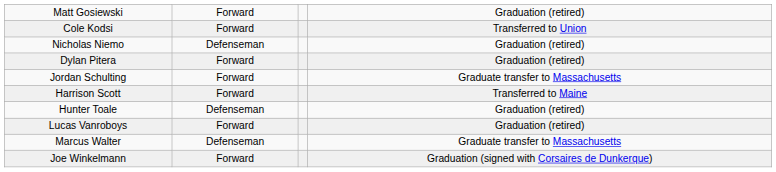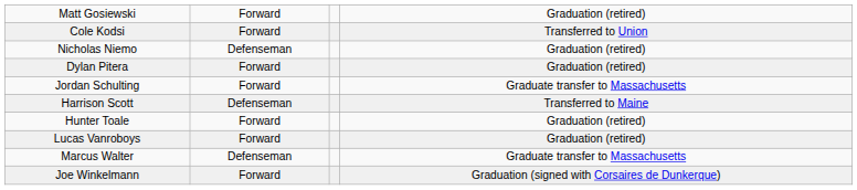Harrison Scott | column 2: Forward -> Defenseman
Hunter Toale | column 2: Defenseman -> Forward
